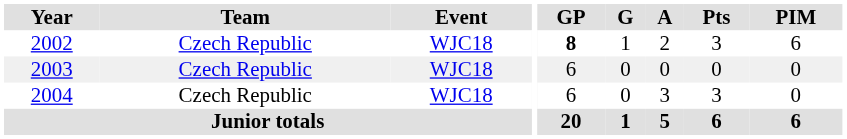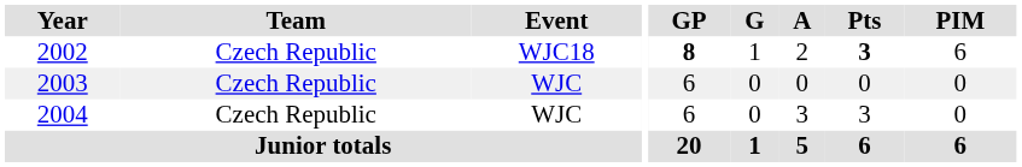2002 | Pts: normal -> bold
2003 | Event: WJC18 -> WJC
2004 | Event: WJC18 -> WJC
